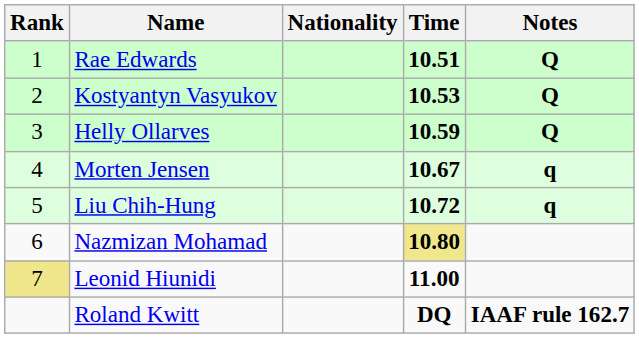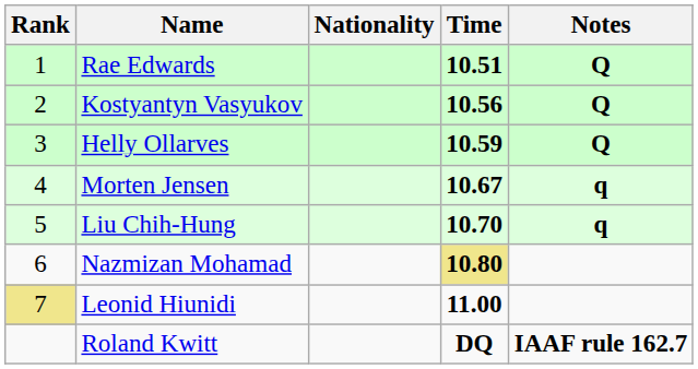Kostyantyn Vasyukov | Time: 10.53 -> 10.56
Liu Chih-Hung | Time: 10.72 -> 10.70
